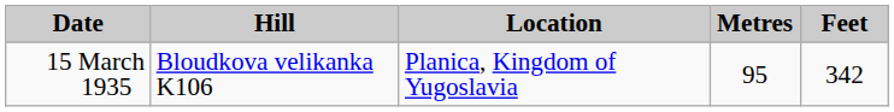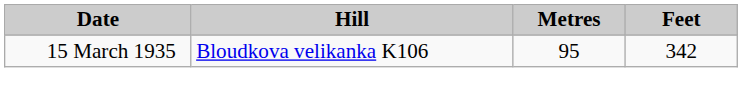- column: Location | Planica, Kingdom of Yugoslavia
